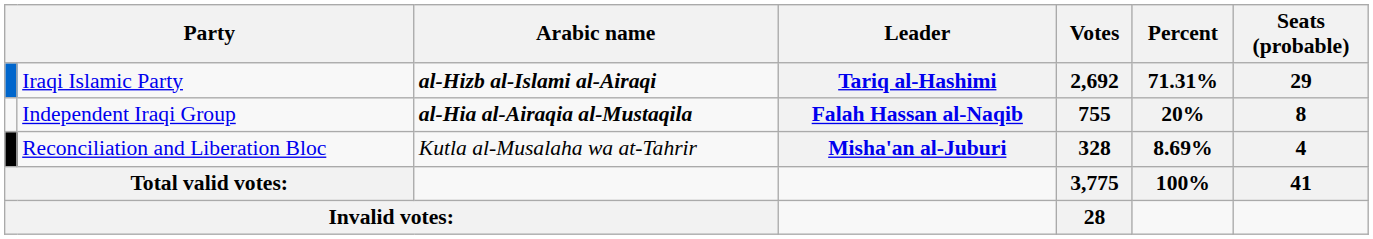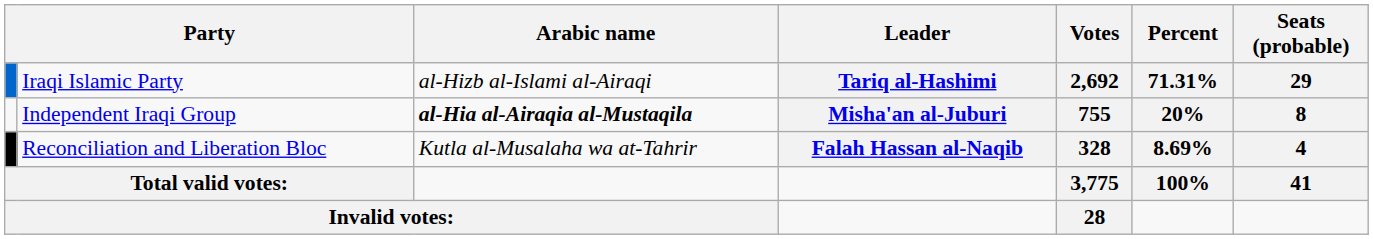Iraqi Islamic Party | Arabic name: bold -> normal
Independent Iraqi Group | Leader: Falah Hassan al-Naqib -> Misha'an al-Juburi
Reconciliation and Liberation Bloc | Leader: Misha'an al-Juburi -> Falah Hassan al-Naqib
